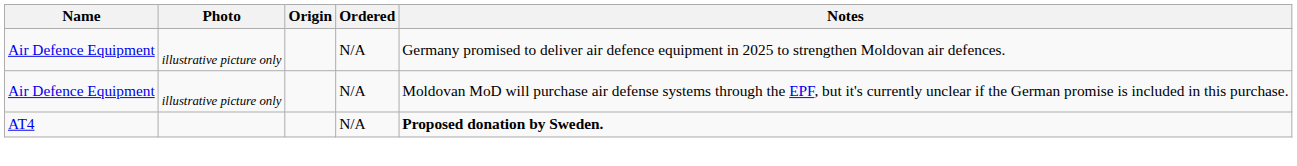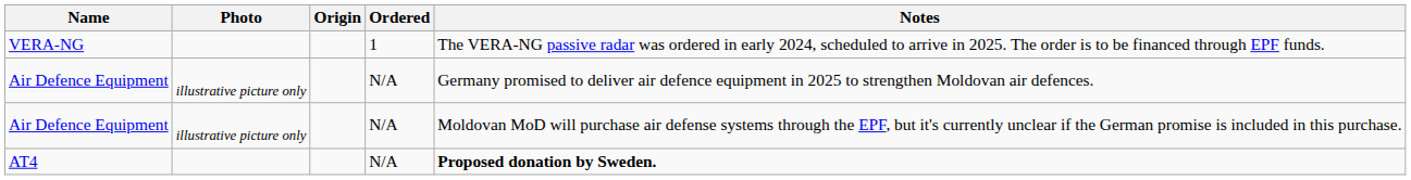+ row: VERA-NG | 1 | The VERA-NG passive radar was ordered in early 2024, scheduled to arrive in 2025. The order is to be financed through EPF funds.
